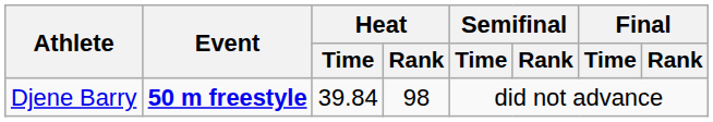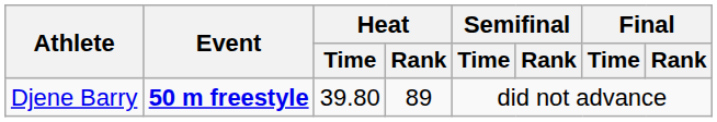Djene Barry | Heat / Time: 39.84 -> 39.80
Djene Barry | Heat / Rank: 98 -> 89
